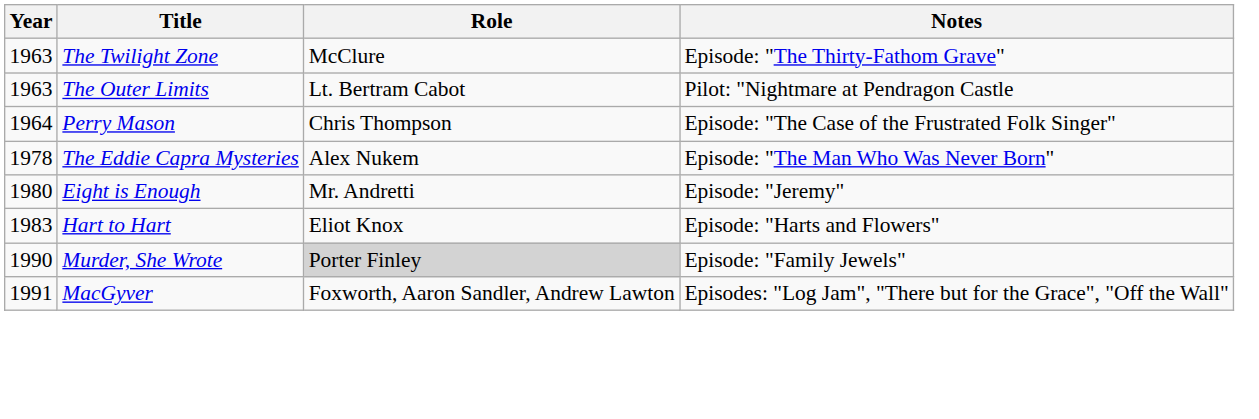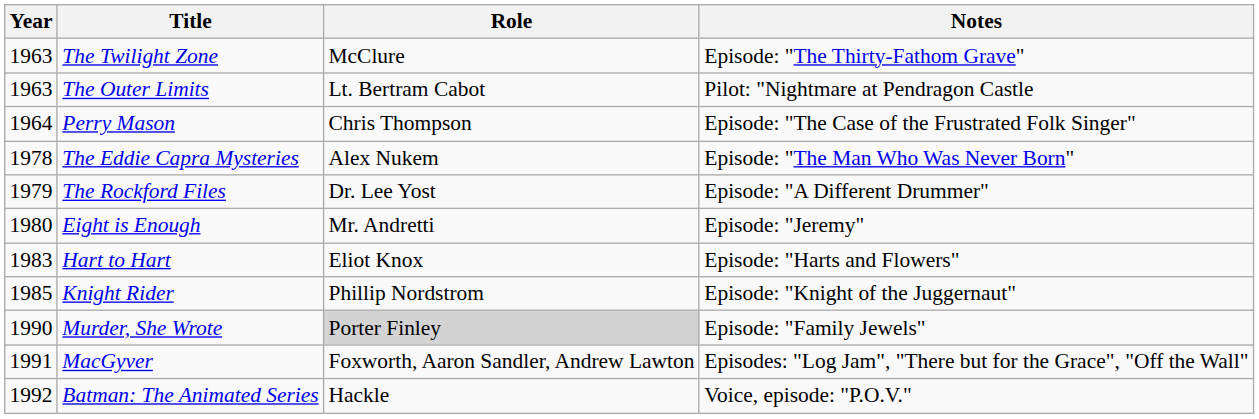+ row: 1979 | The Rockford Files | Dr. Lee Yost | Episode: "A Different Drummer"
+ row: 1985 | Knight Rider | Phillip Nordstrom | Episode: "Knight of the Juggernaut"
+ row: 1992 | Batman: The Animated Series | Hackle | Voice, episode: "P.O.V."
